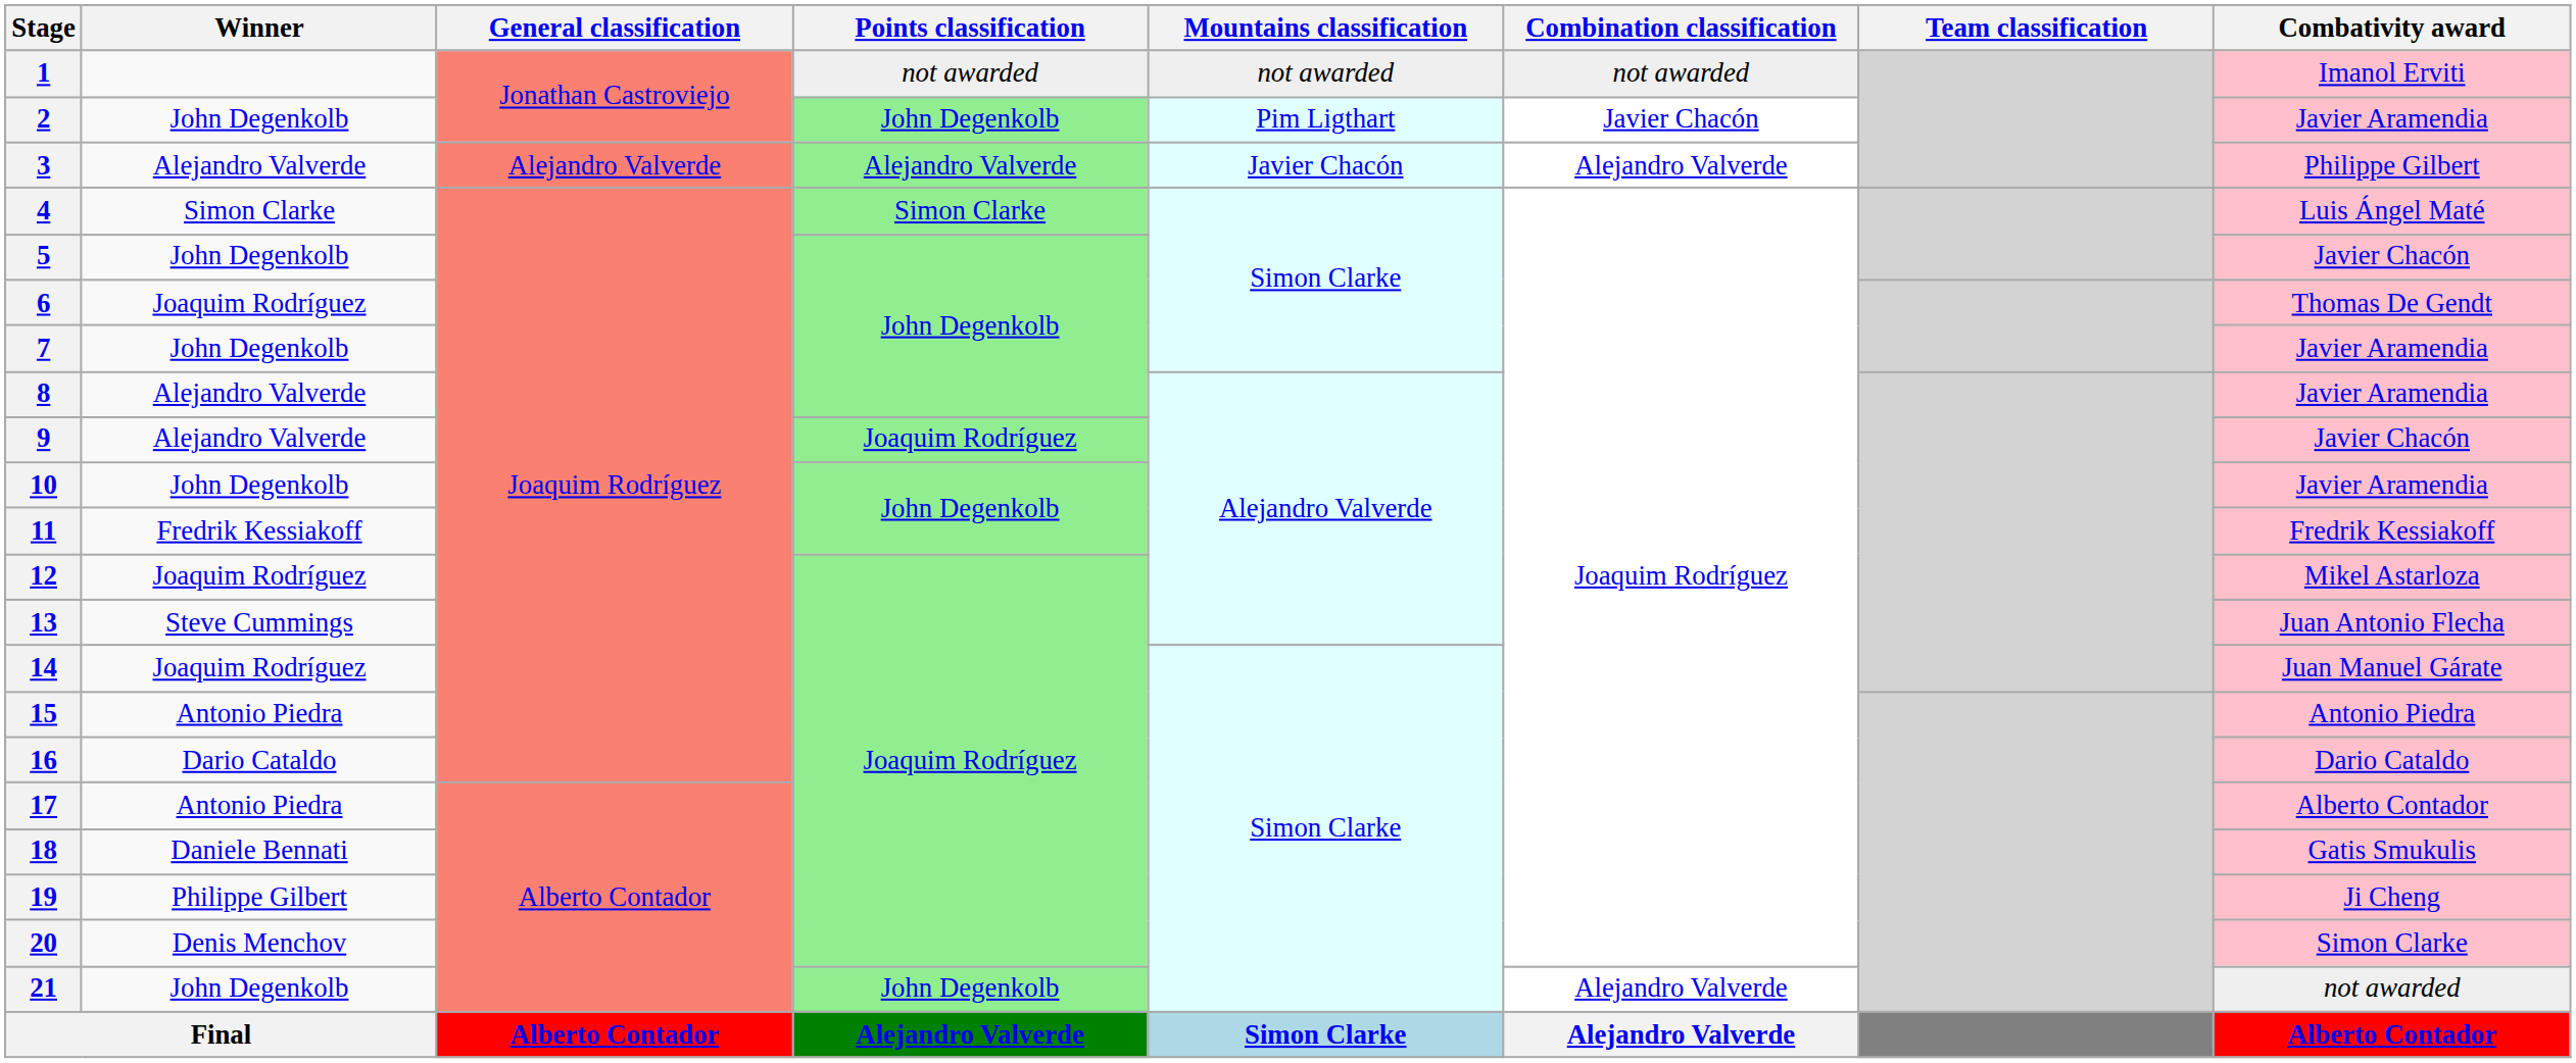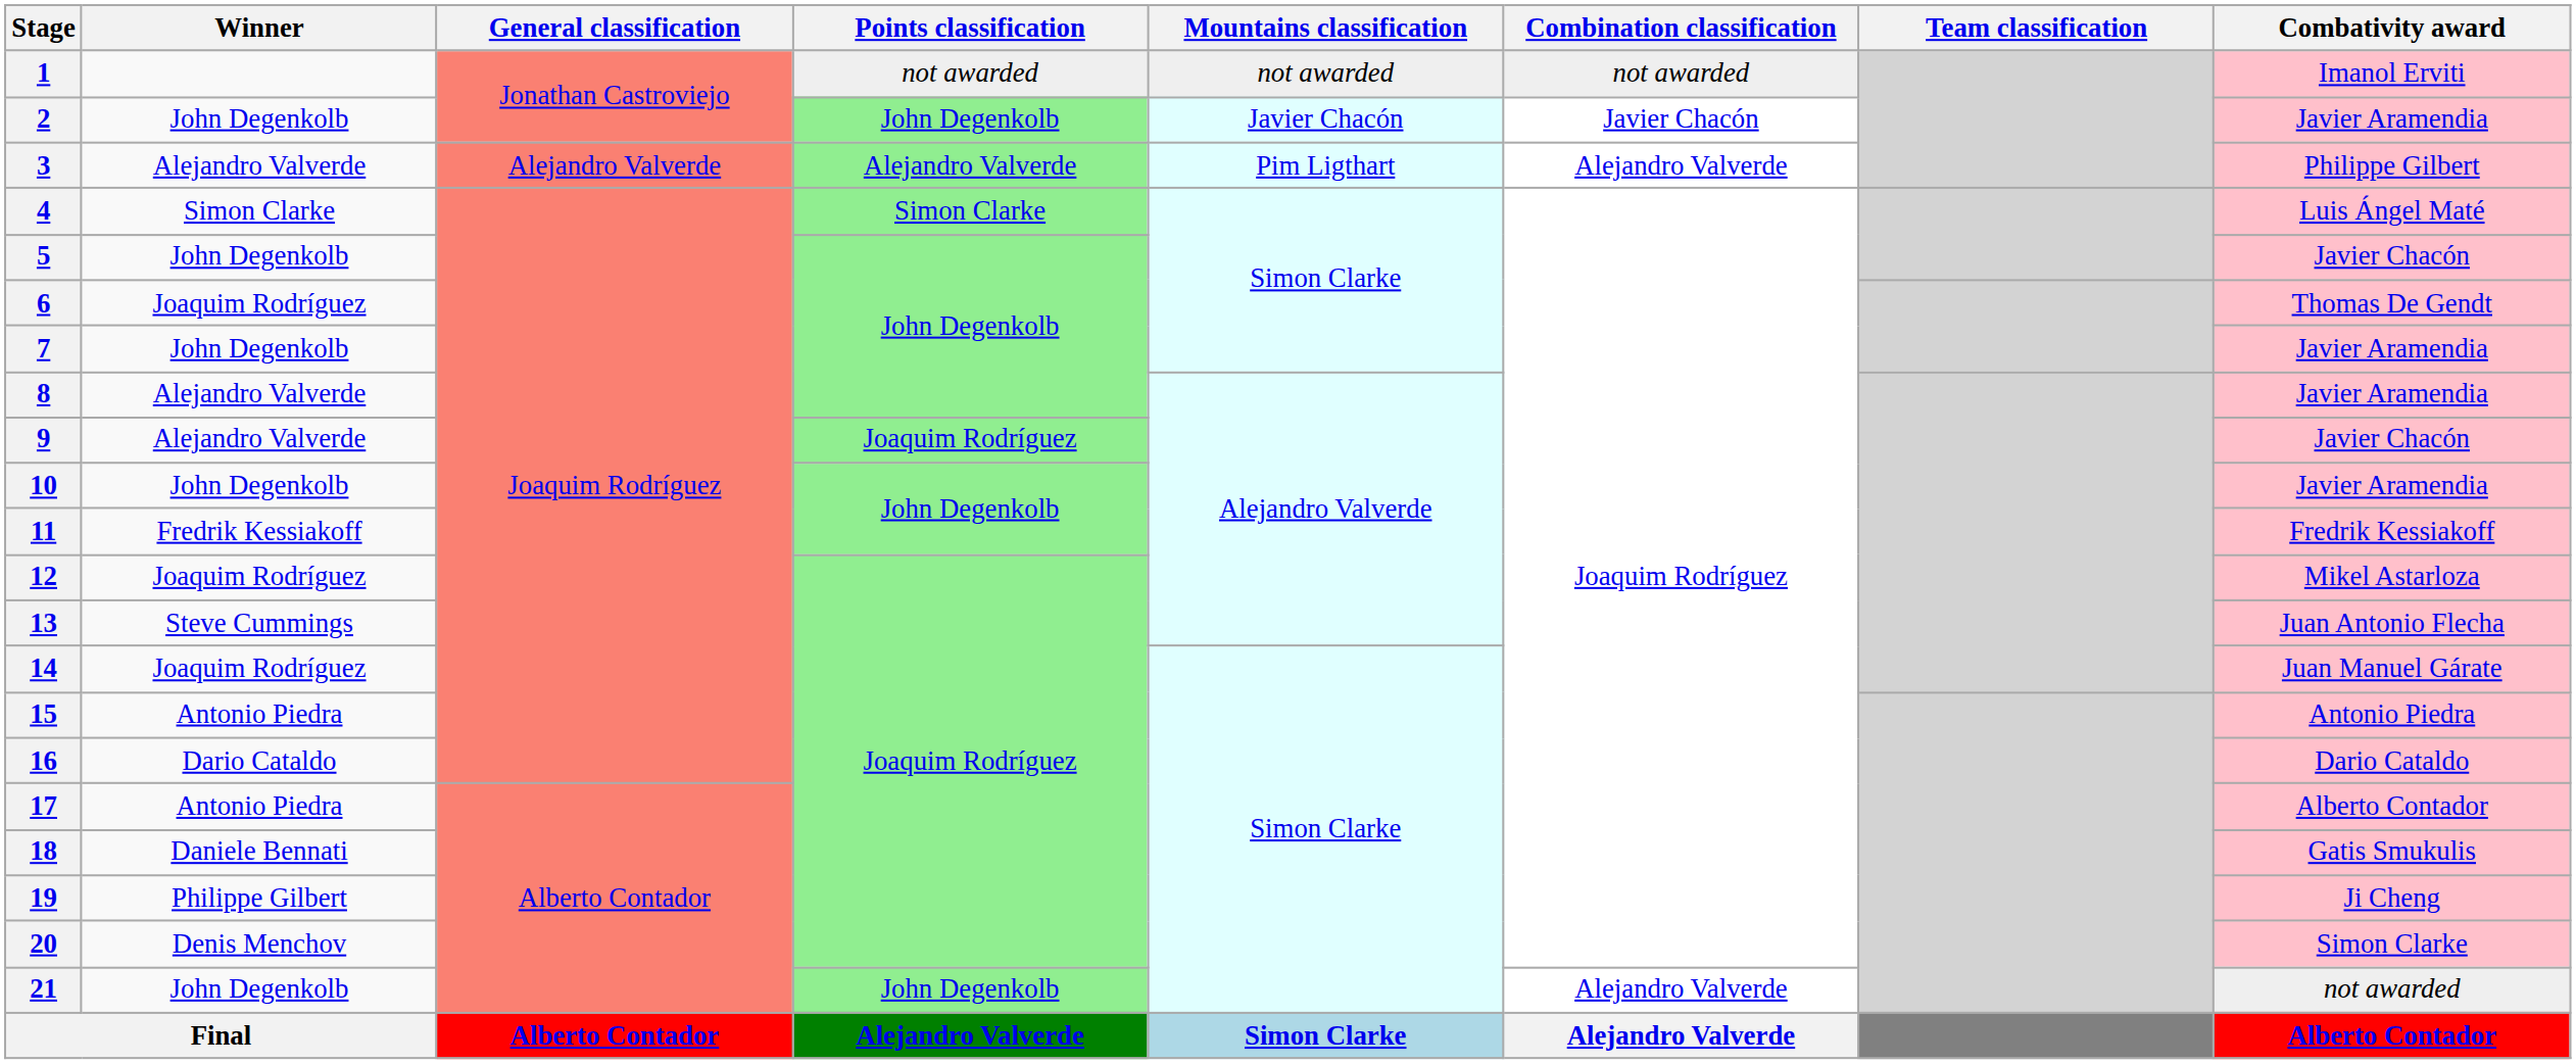2 | Mountains classification: Pim Ligthart -> Javier Chacón
3 | Mountains classification: Javier Chacón -> Pim Ligthart
